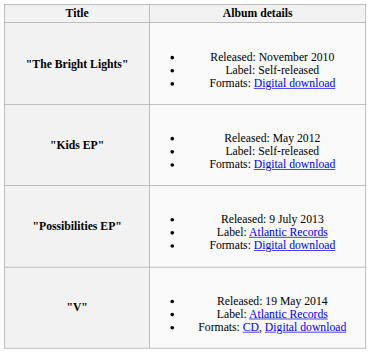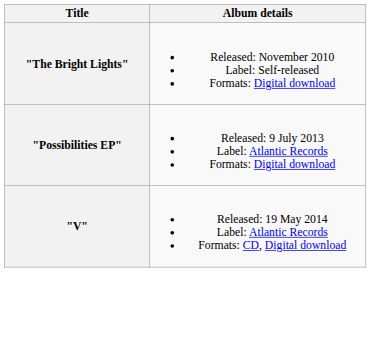- row: "Kids EP" | Released: May 2012 Label: Self-released Formats: Digital download
